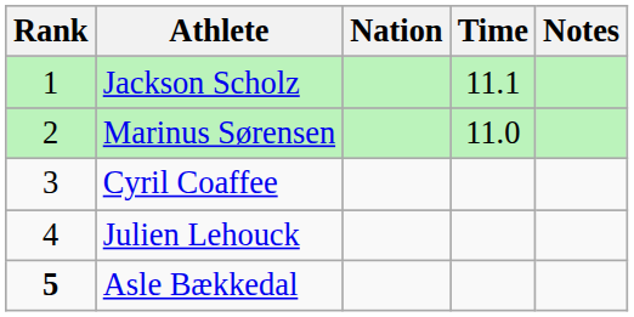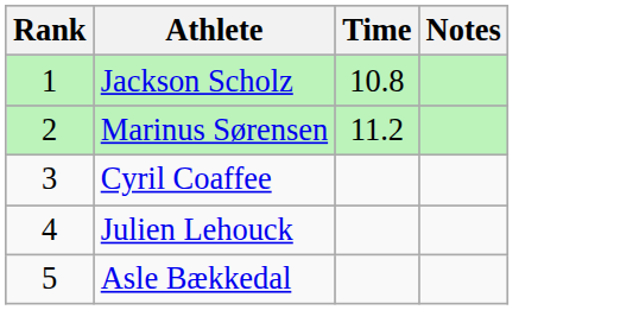- column: Nation
Jackson Scholz | Time: 11.1 -> 10.8
Marinus Sørensen | Time: 11.0 -> 11.2
Asle Bækkedal | Rank: bold -> normal
